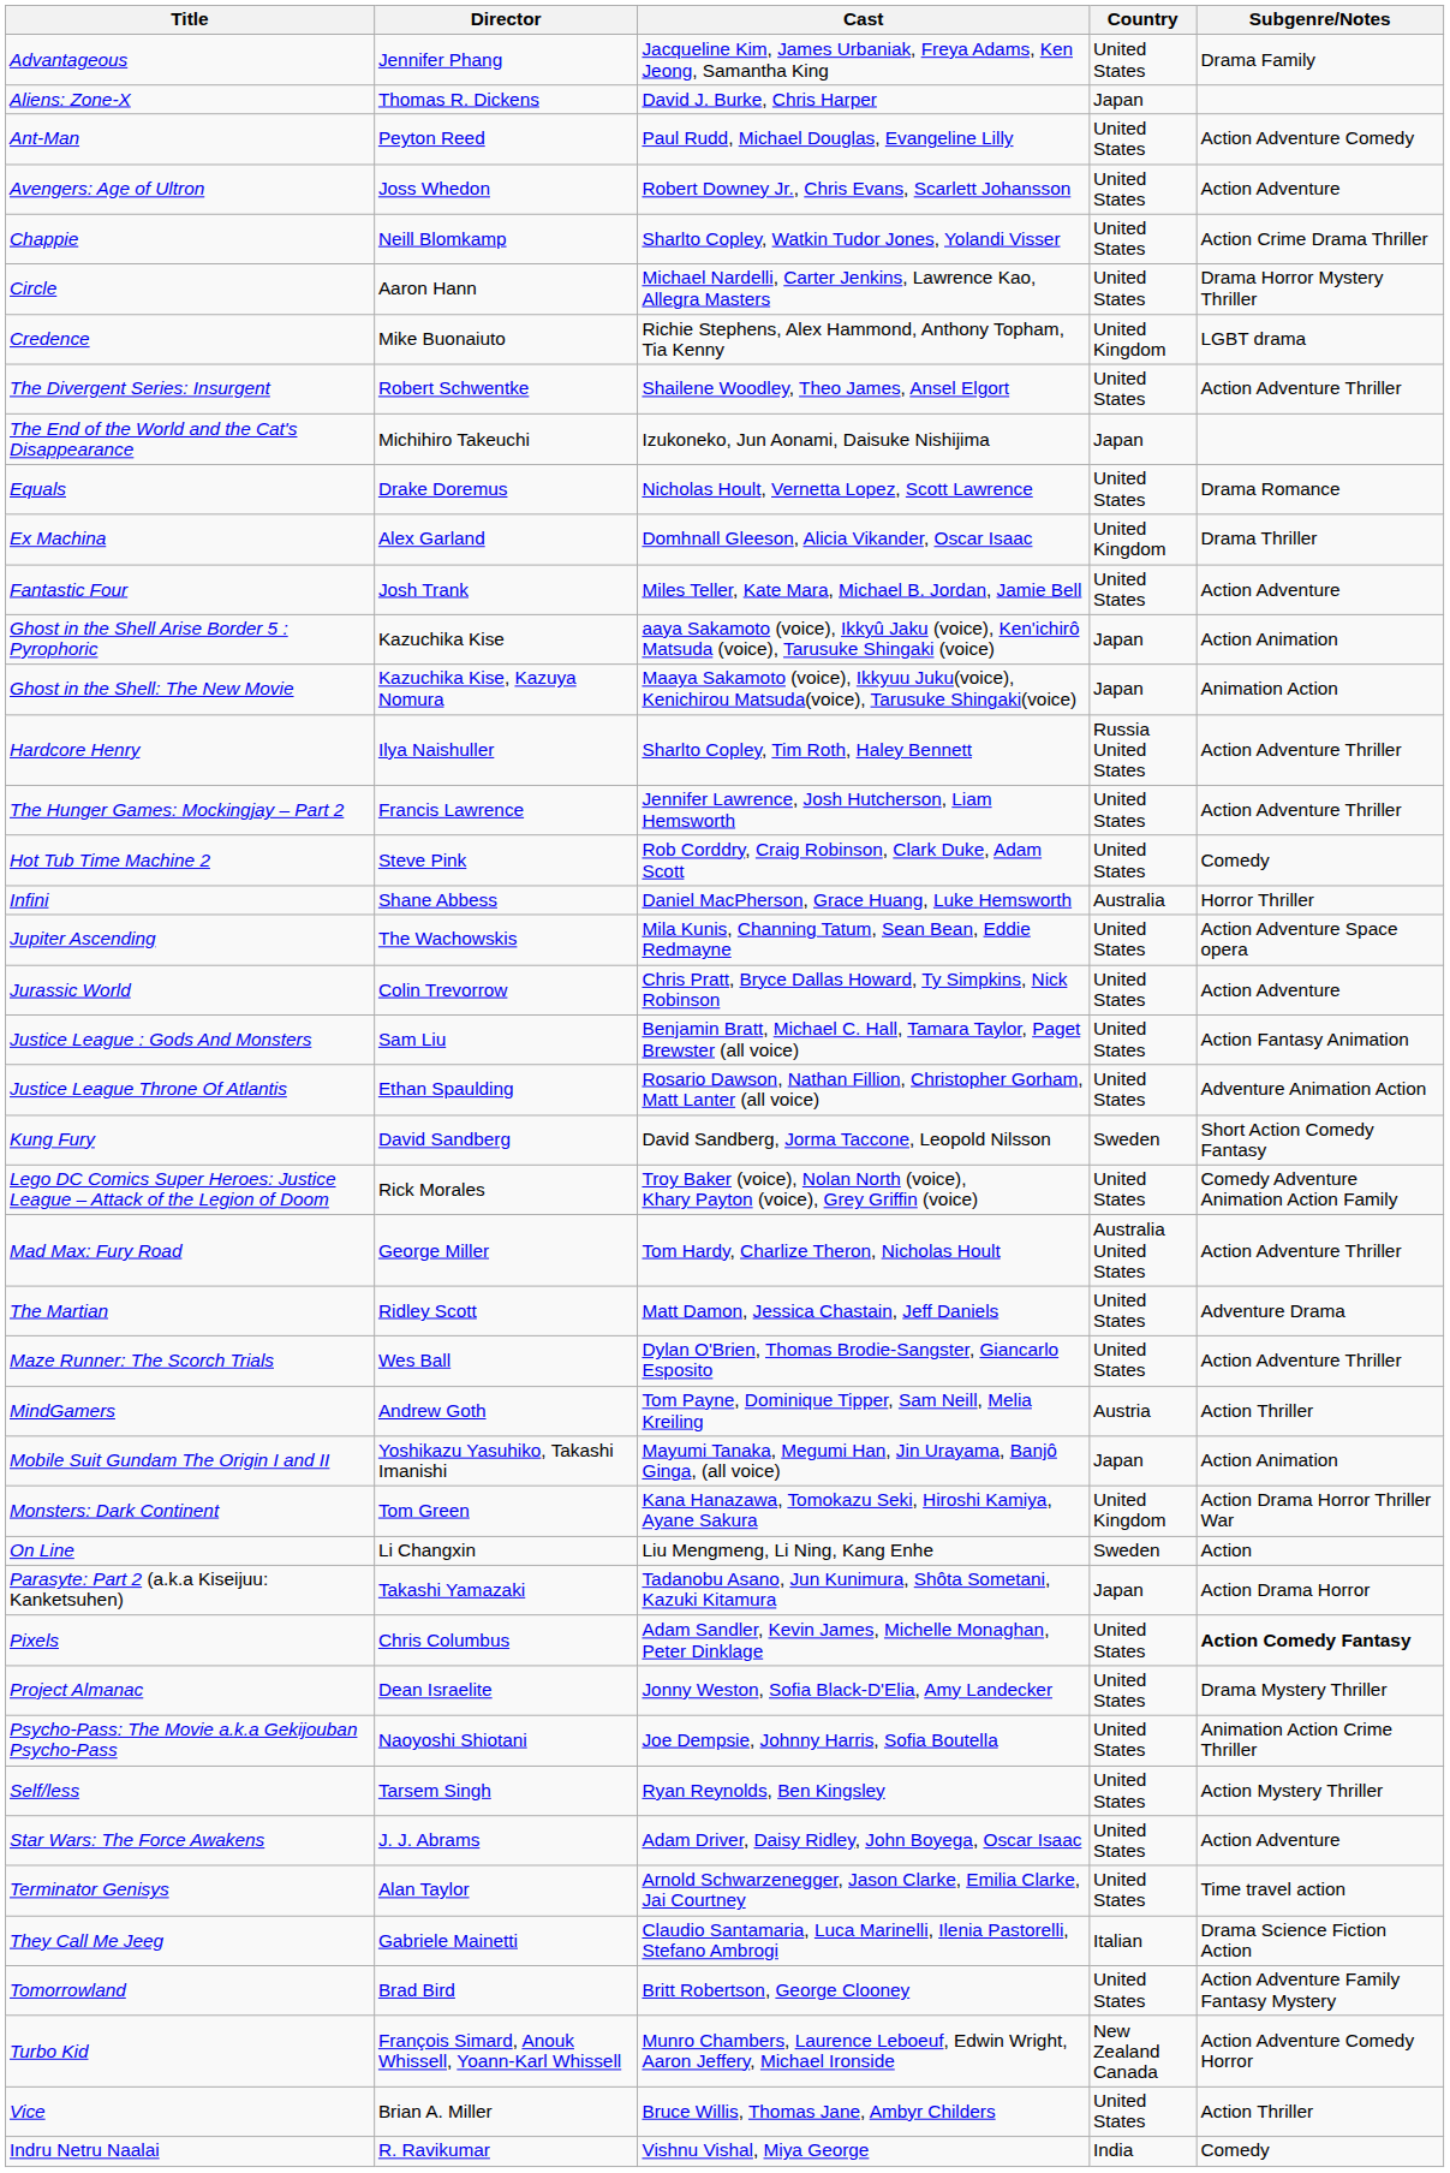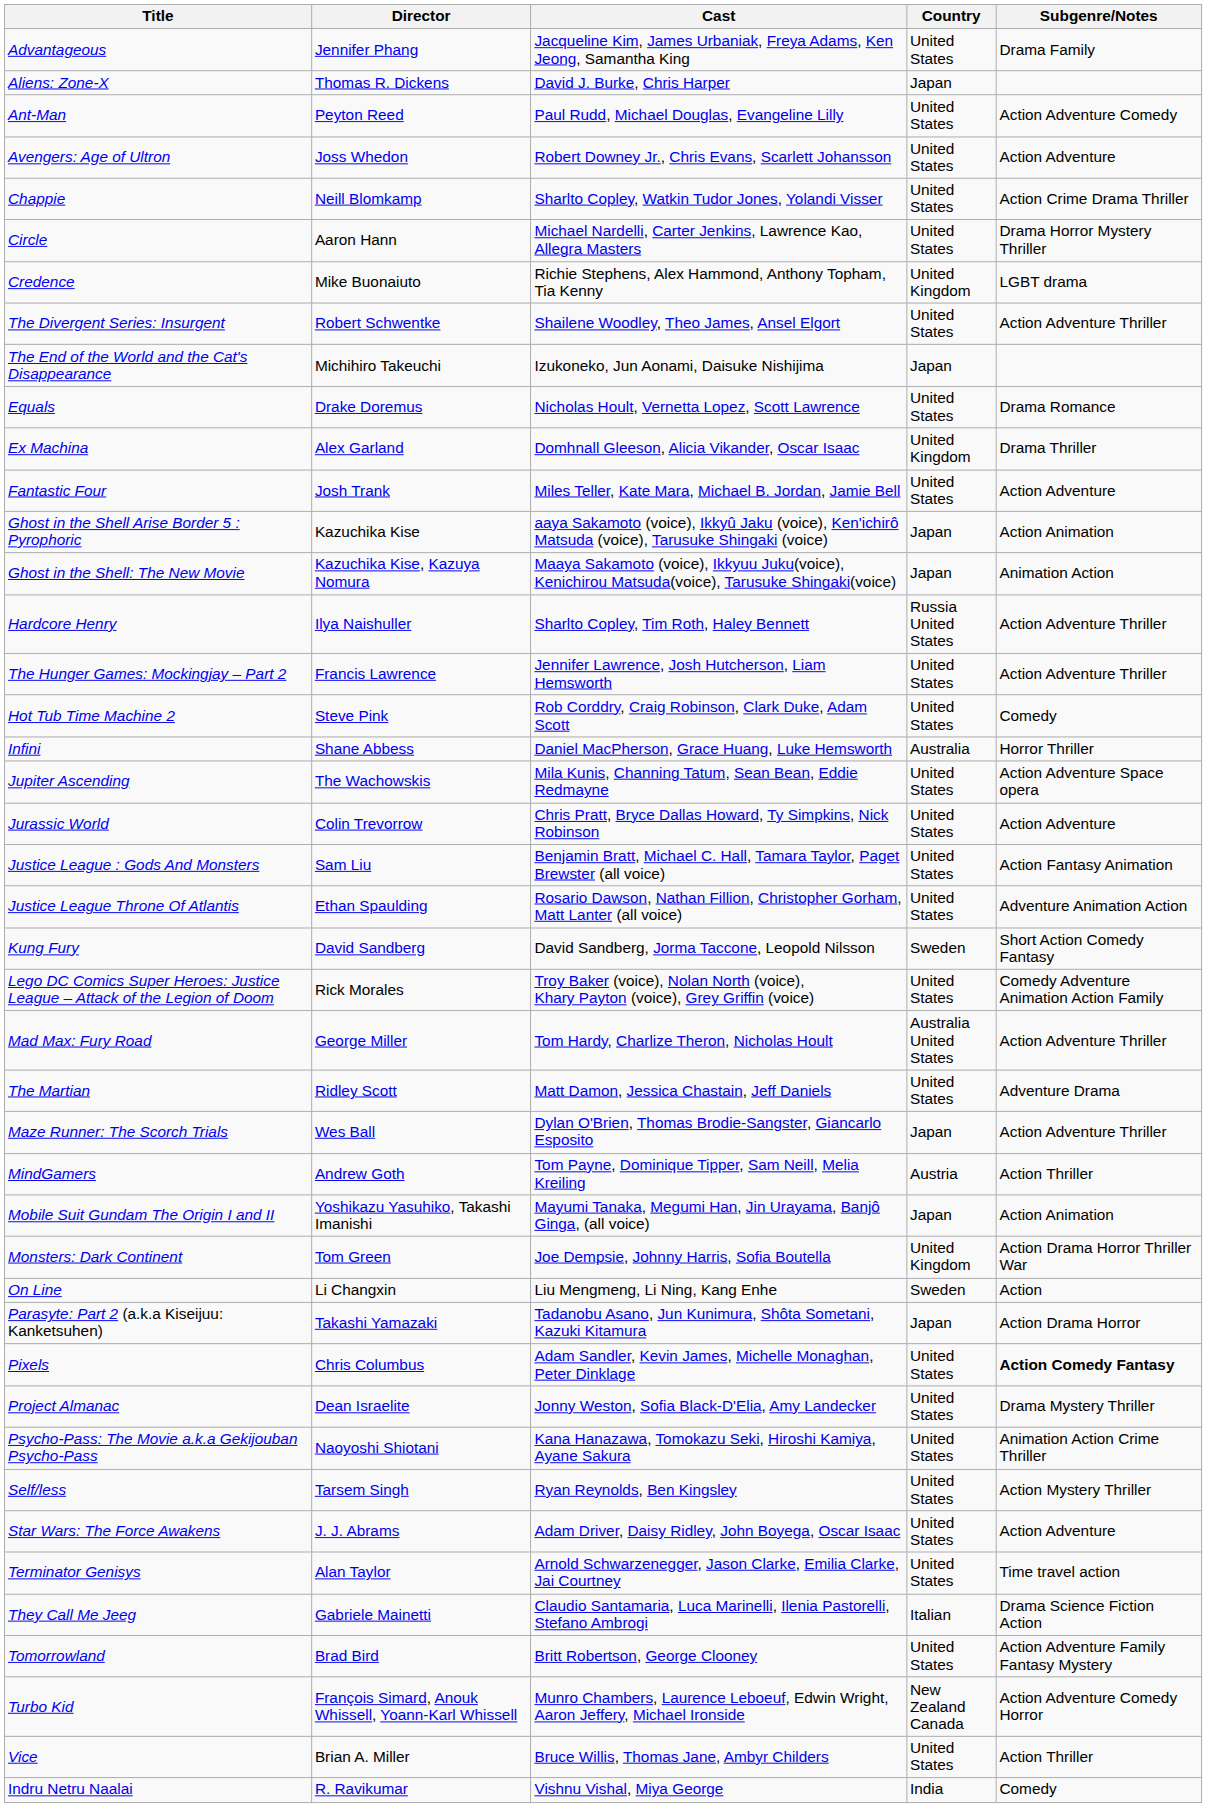Maze Runner: The Scorch Trials | Country: United States -> Japan
Monsters: Dark Continent | Cast: Kana Hanazawa, Tomokazu Seki, Hiroshi Kamiya, Ayane Sakura -> Joe Dempsie, Johnny Harris, Sofia Boutella
Psycho-Pass: The Movie a.k.a Gekijouban Psycho-Pass | Cast: Joe Dempsie, Johnny Harris, Sofia Boutella -> Kana Hanazawa, Tomokazu Seki, Hiroshi Kamiya, Ayane Sakura
